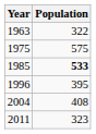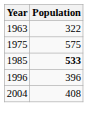1996 | Population: 395 -> 396
- row: 2011 | 323
